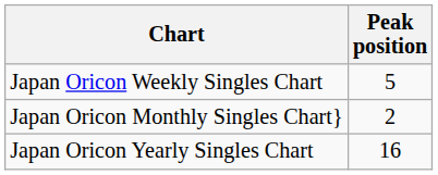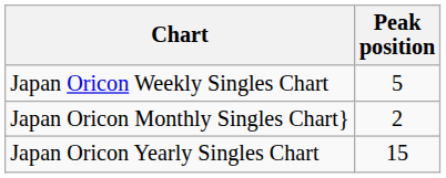Japan Oricon Yearly Singles Chart | Peak position: 16 -> 15
